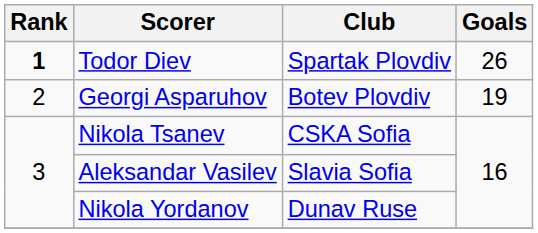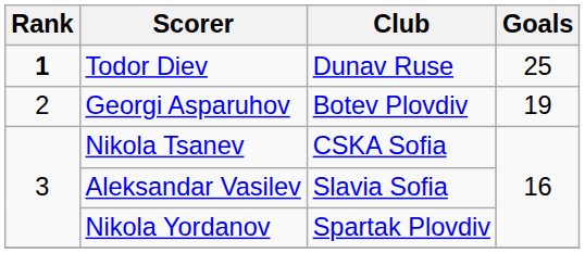Todor Diev | Club: Spartak Plovdiv -> Dunav Ruse
Todor Diev | Goals: 26 -> 25
Nikola Yordanov | Club: Dunav Ruse -> Spartak Plovdiv
